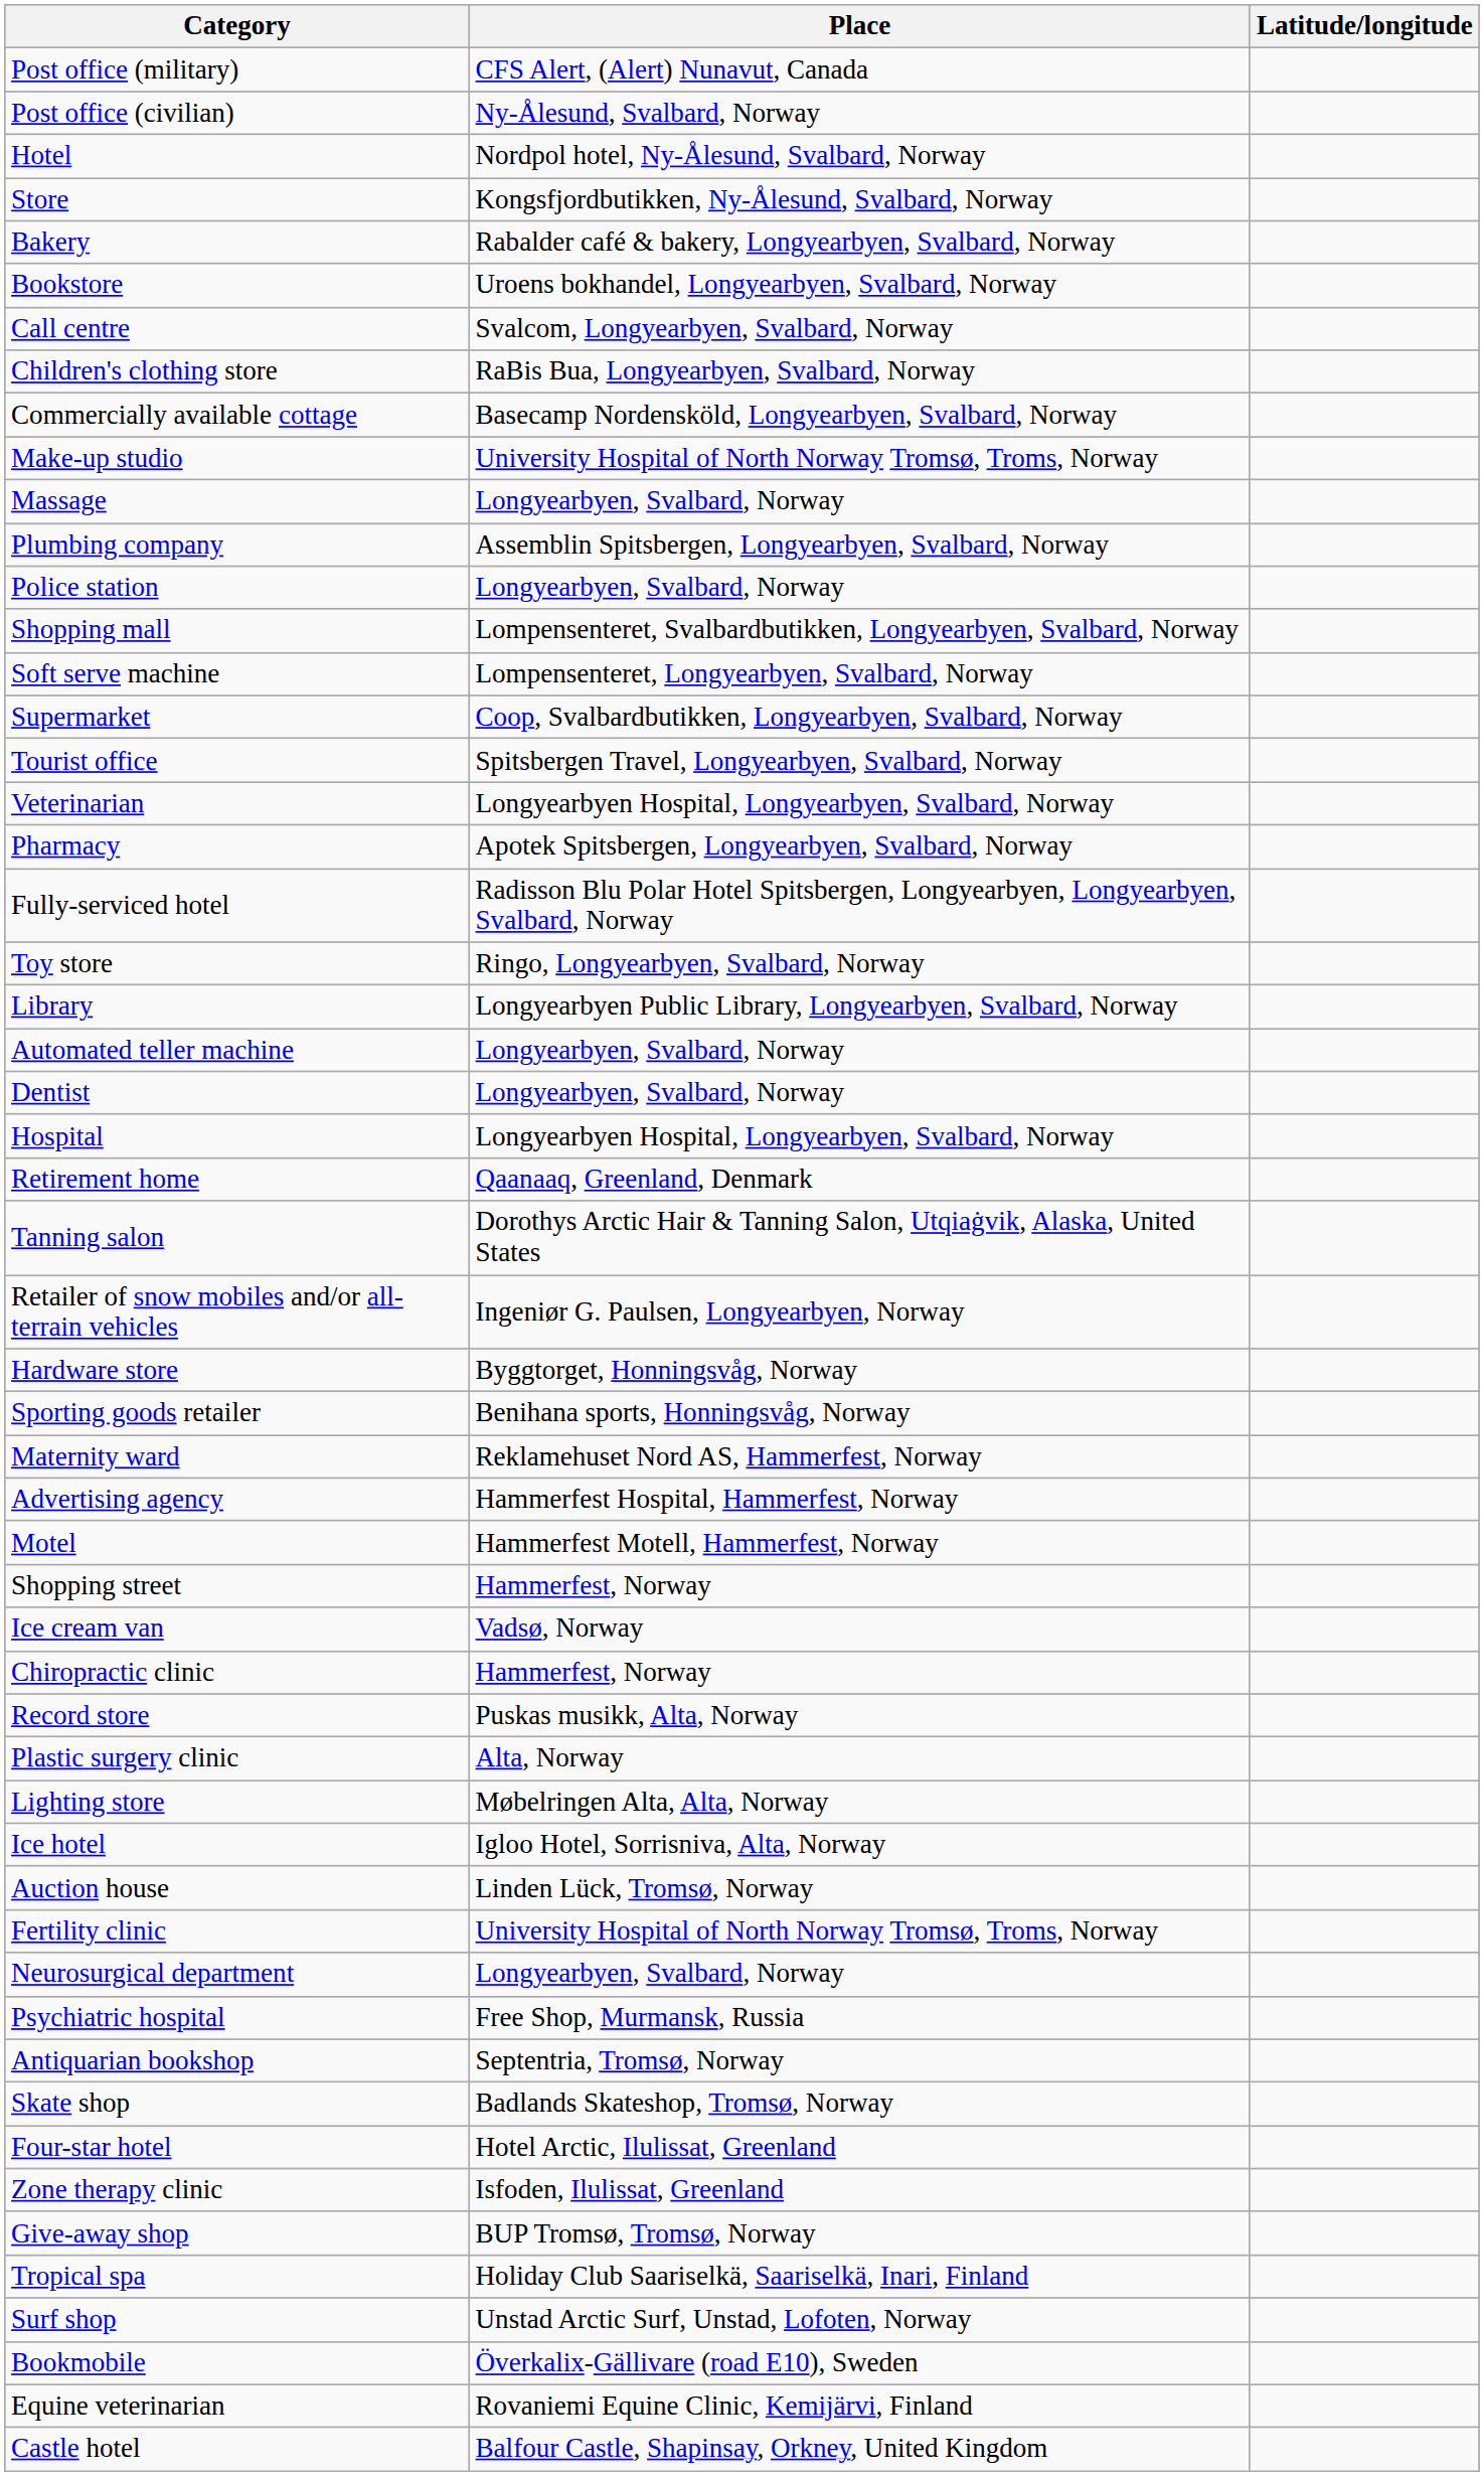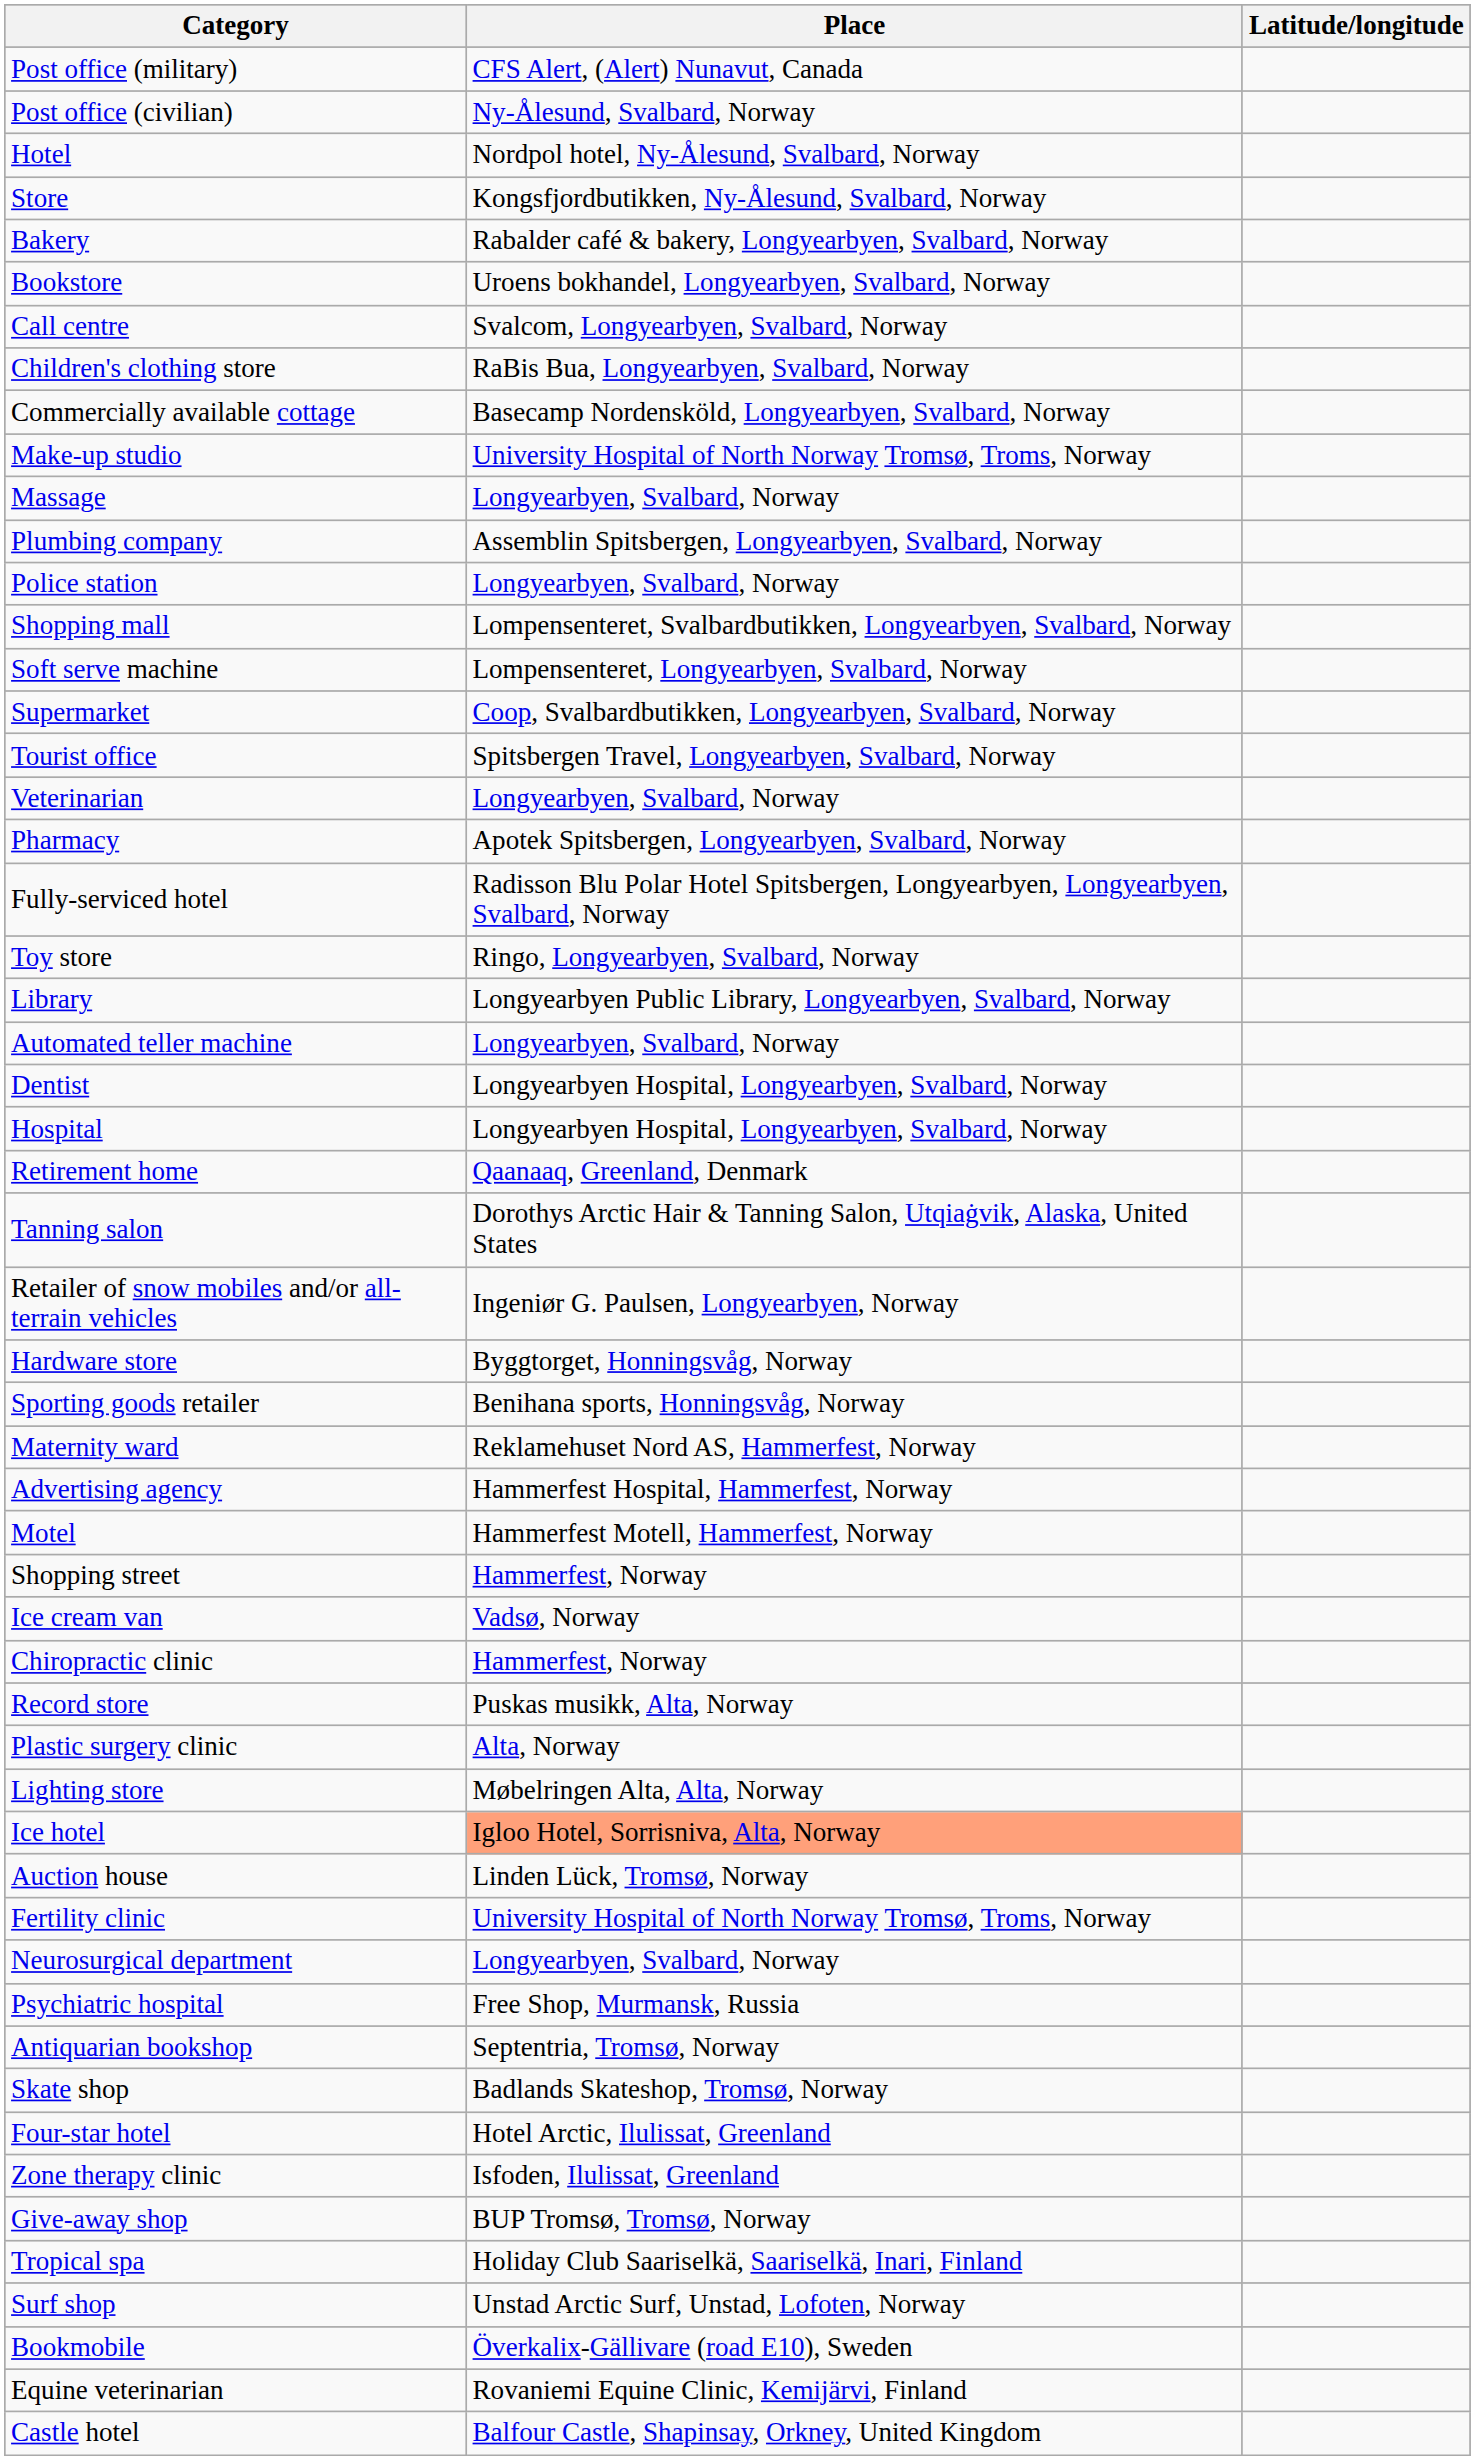Veterinarian | Place: Longyearbyen Hospital, Longyearbyen, Svalbard, Norway -> Longyearbyen, Svalbard, Norway
Dentist | Place: Longyearbyen, Svalbard, Norway -> Longyearbyen Hospital, Longyearbyen, Svalbard, Norway
Ice hotel | Place: no background -> lightsalmon background
